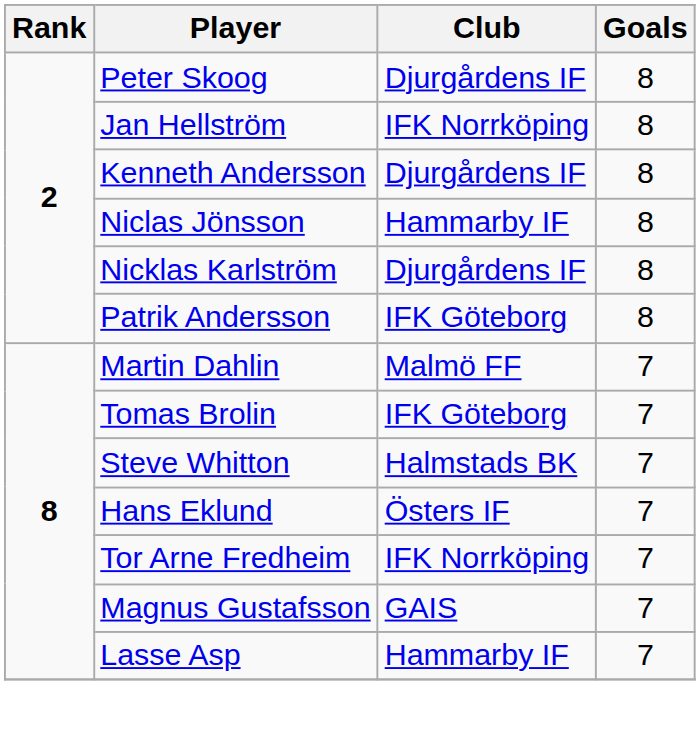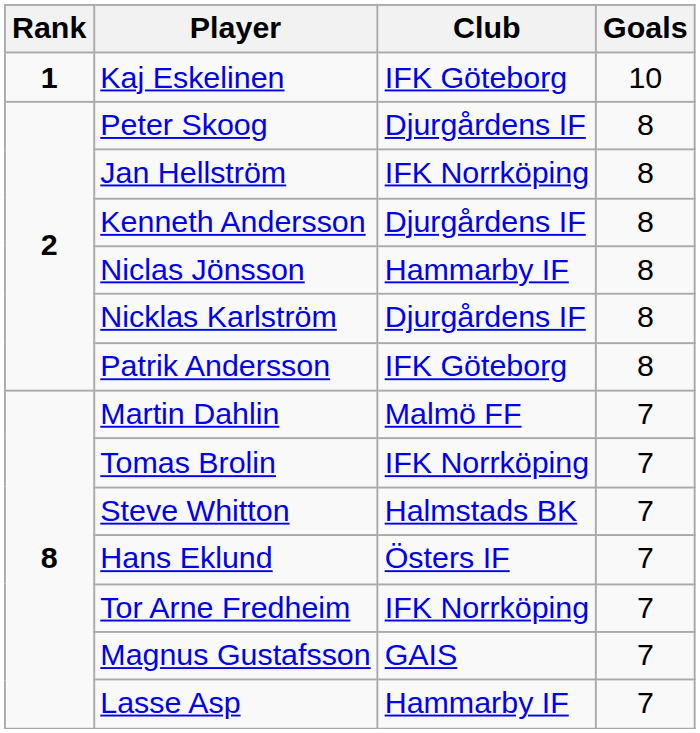+ row: 1 | Kaj Eskelinen | IFK Göteborg | 10
Tomas Brolin | Club: IFK Göteborg -> IFK Norrköping
